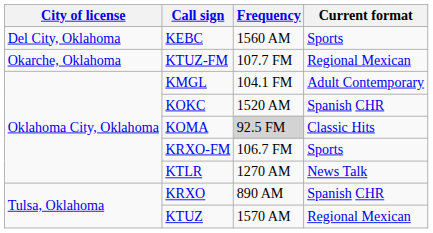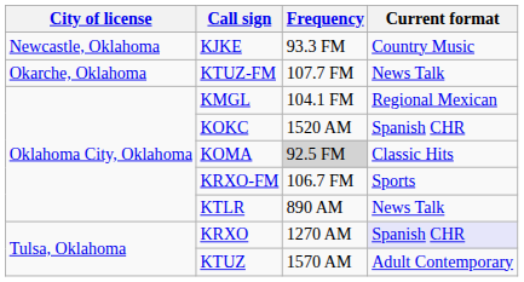- row: Del City, Oklahoma | KEBC | 1560 AM | Sports
+ row: Newcastle, Oklahoma | KJKE | 93.3 FM | Country Music
KTUZ-FM | Current format: Regional Mexican -> News Talk
KMGL | Current format: Adult Contemporary -> Regional Mexican
KTLR | Frequency: 1270 AM -> 890 AM
KRXO | Frequency: 890 AM -> 1270 AM
KRXO | Current format: no background -> lavender background
KTUZ | Current format: Regional Mexican -> Adult Contemporary
